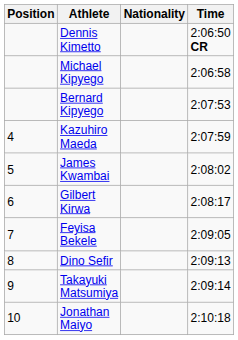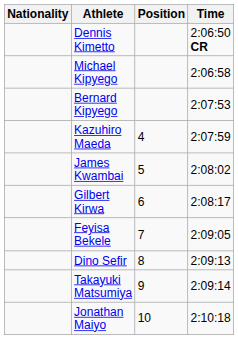columns swapped: Position <-> Nationality
